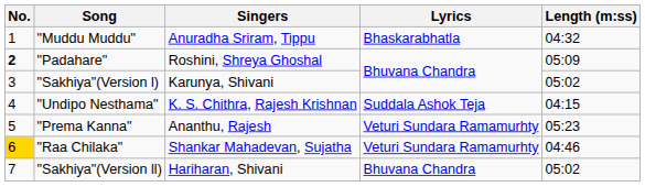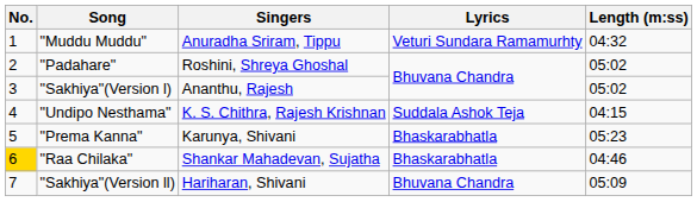"Muddu Muddu" | Lyrics: Bhaskarabhatla -> Veturi Sundara Ramamurhty
"Padahare" | No.: bold -> normal
"Padahare" | Length (m:ss): 05:09 -> 05:02
"Sakhiya"(Version l) | Singers: Karunya, Shivani -> Ananthu, Rajesh
"Prema Kanna" | Singers: Ananthu, Rajesh -> Karunya, Shivani
"Prema Kanna" | Lyrics: Veturi Sundara Ramamurhty -> Bhaskarabhatla
"Raa Chilaka" | Lyrics: Veturi Sundara Ramamurhty -> Bhaskarabhatla
"Sakhiya"(Version ll) | Length (m:ss): 05:02 -> 05:09
